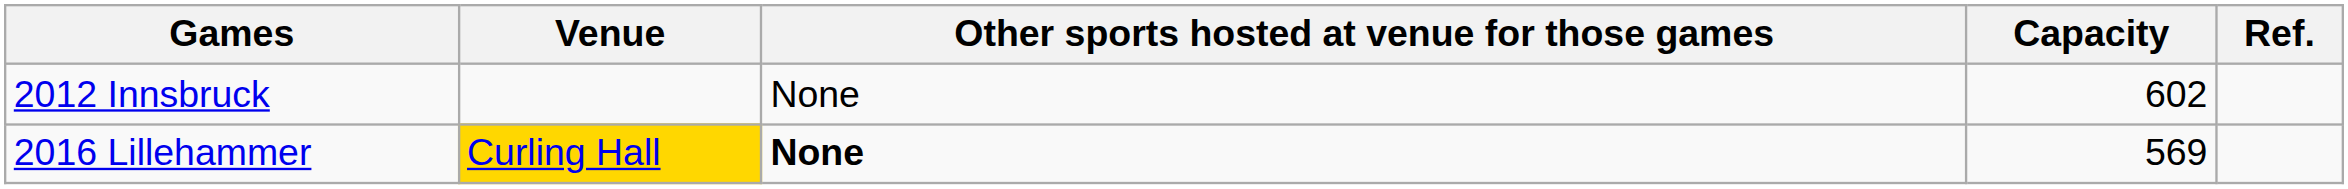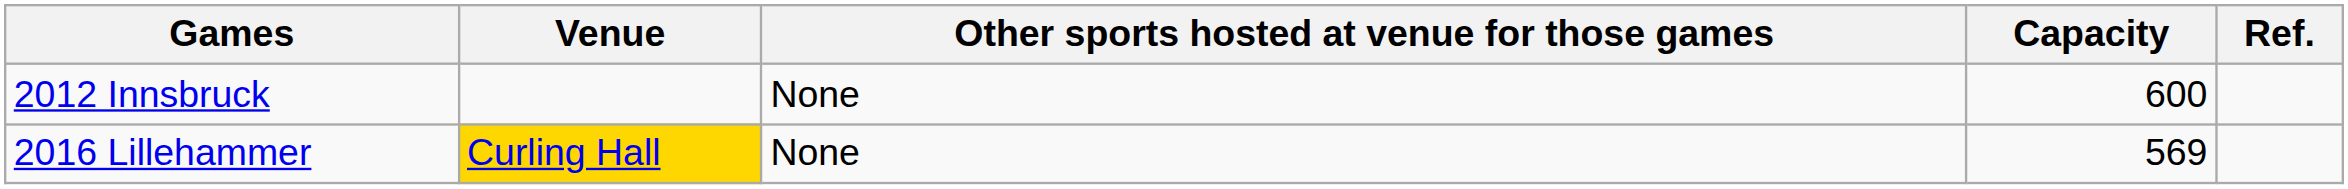2012 Innsbruck | Capacity: 602 -> 600
2016 Lillehammer | Other sports hosted at venue for those games: bold -> normal
